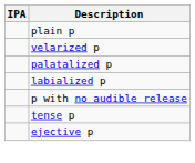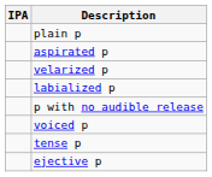+ row: aspirated p
- row: palatalized p
+ row: voiced p
